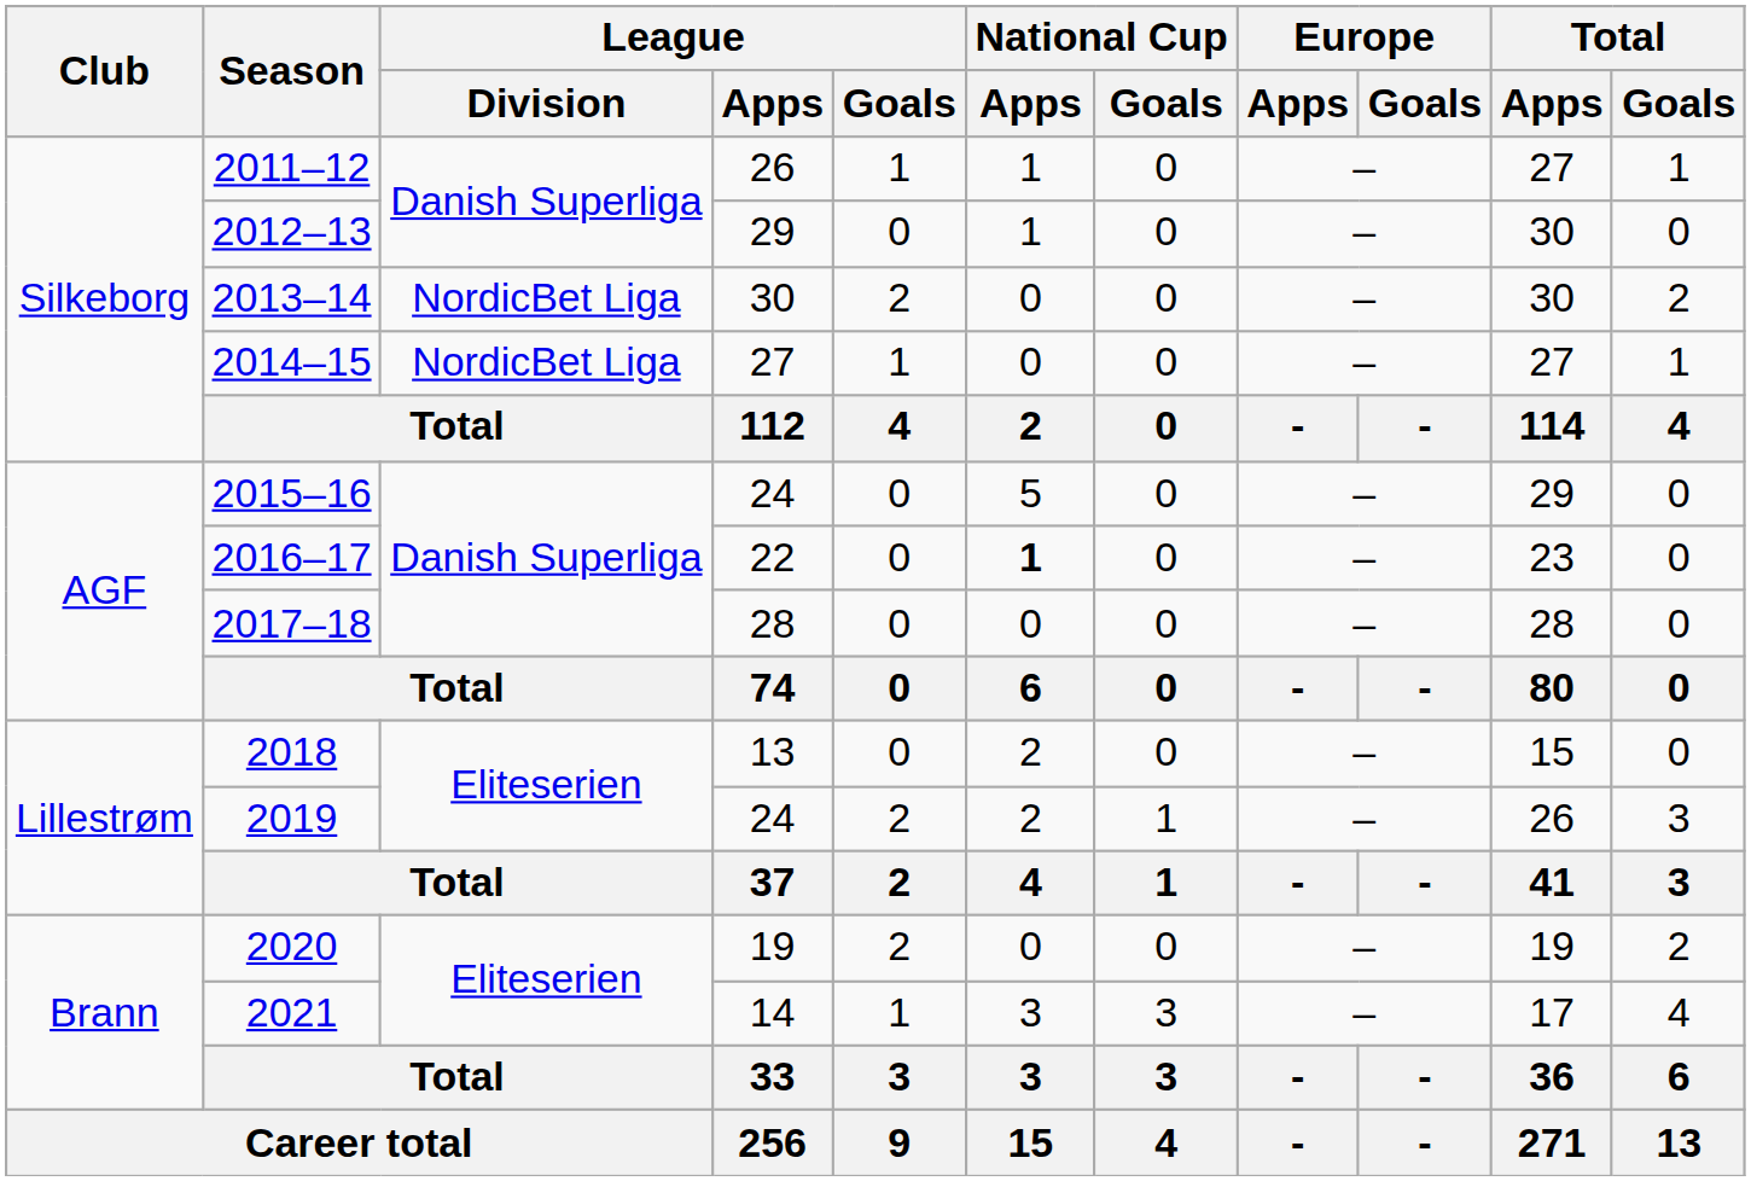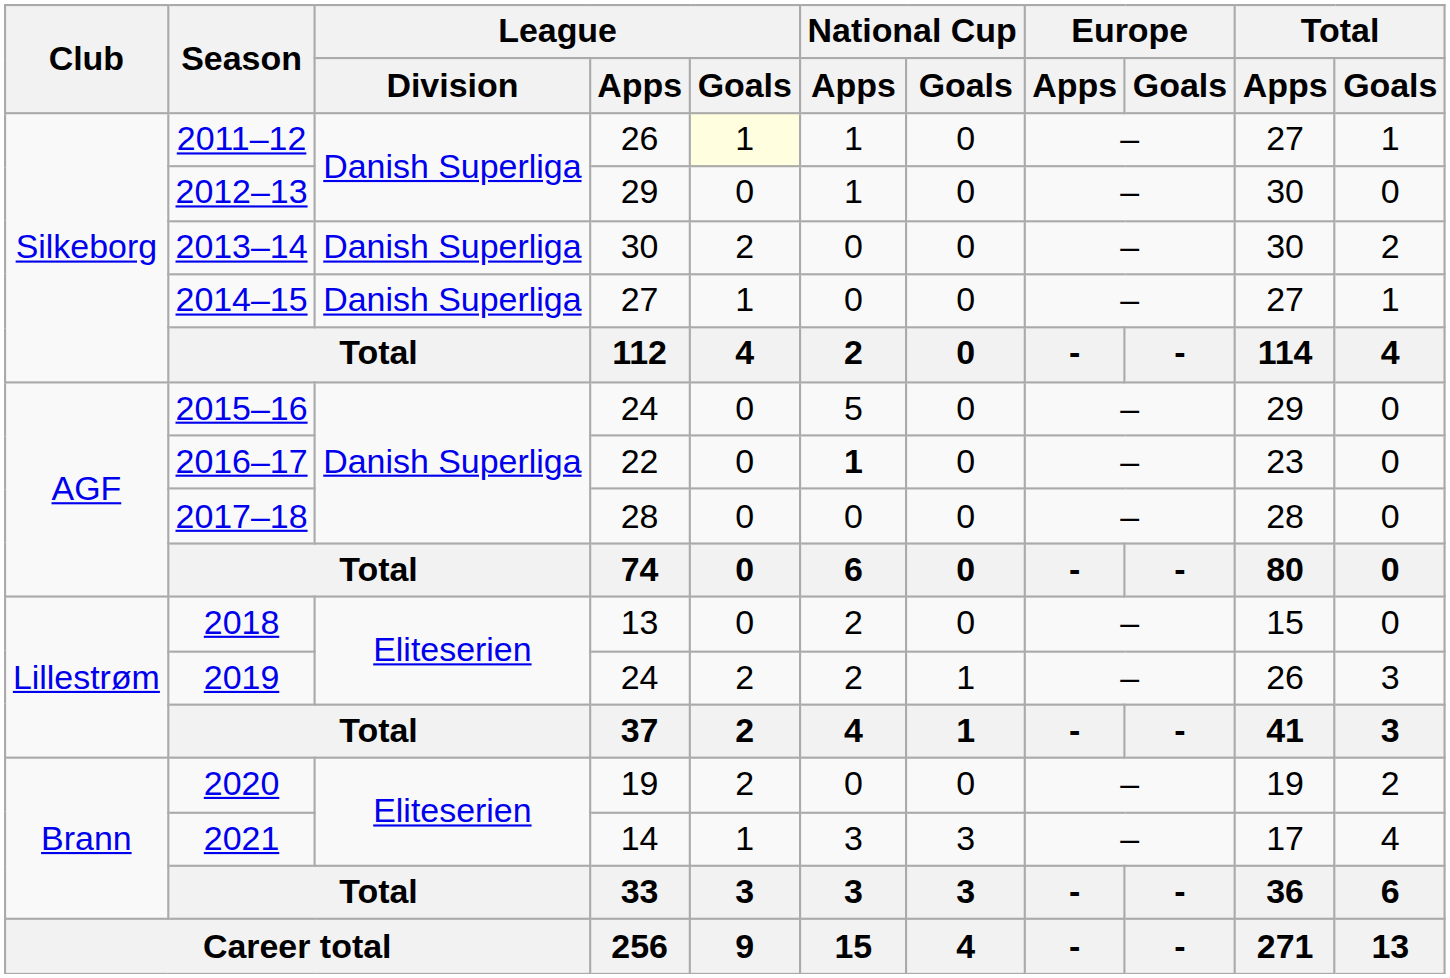2011–12 | League / Goals: no background -> lightyellow background
2013–14 | League / Division: NordicBet Liga -> Danish Superliga
2014–15 | League / Division: NordicBet Liga -> Danish Superliga
